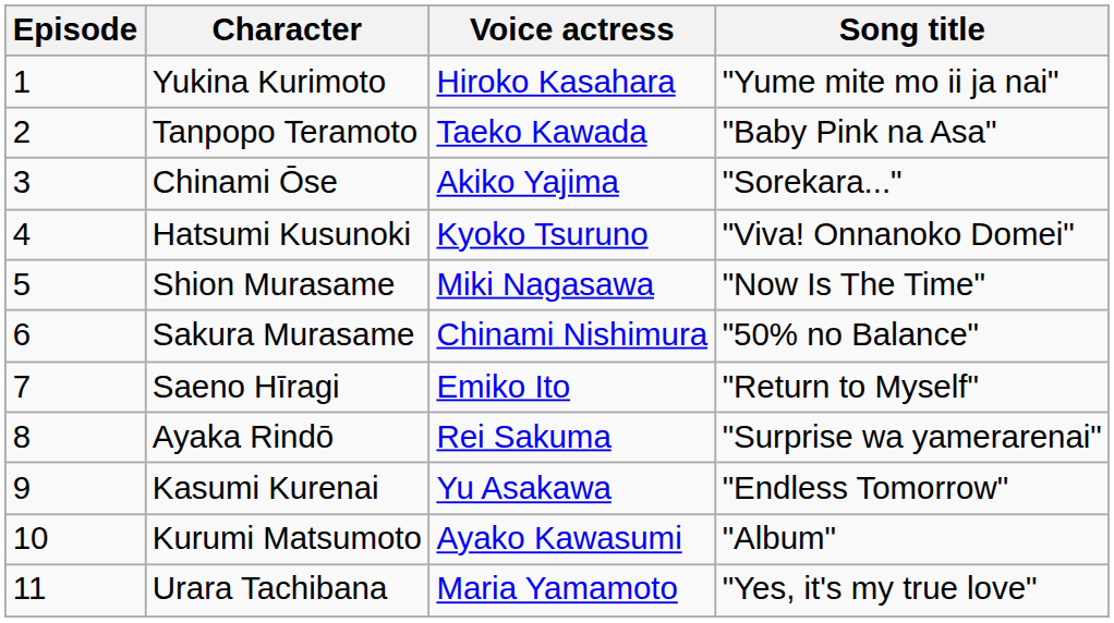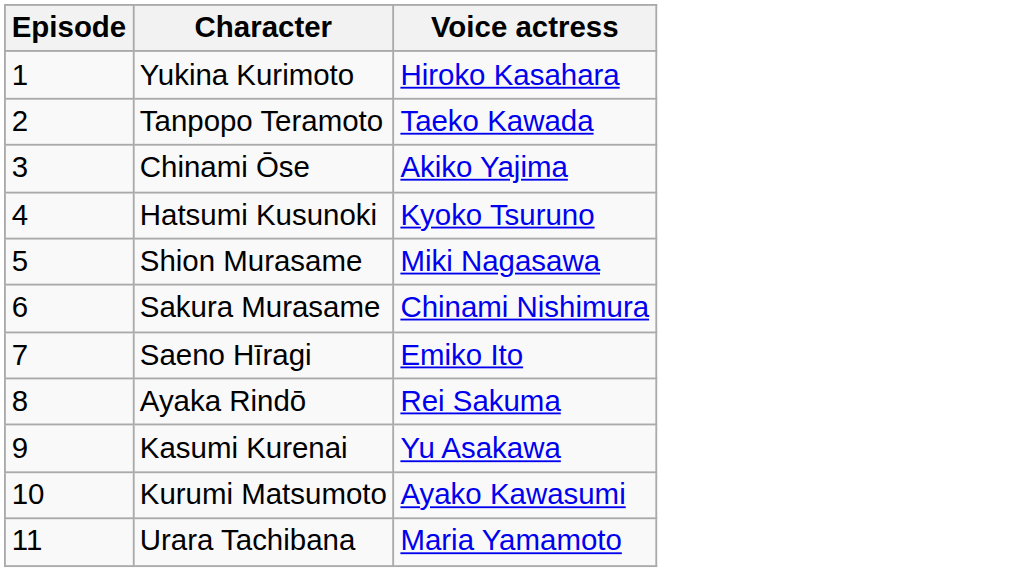- column: Song title | "Yume mite mo ii ja nai" | "Baby Pink na Asa" | "Sorekara..." | "Viva! Onnanoko Domei" | "Now Is The Time" | "50% no Balance" | "Return to Myself" | "Surprise wa yamerarenai" | "Endless Tomorrow" | "Album" | "Yes, it's my true love"
